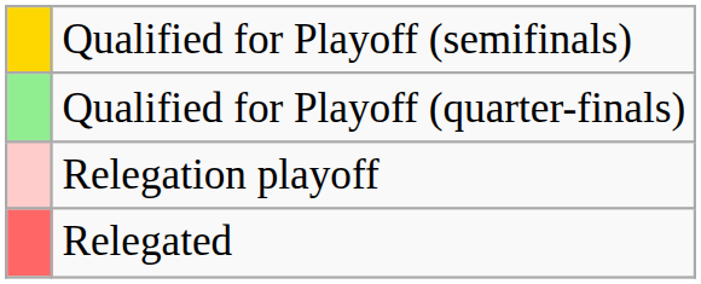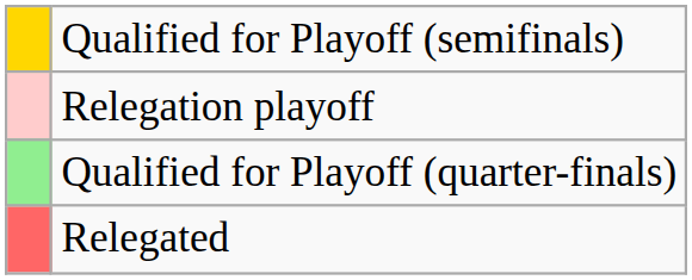rows swapped: Qualified for Playoff (quarter-finals) <-> Relegation playoff
